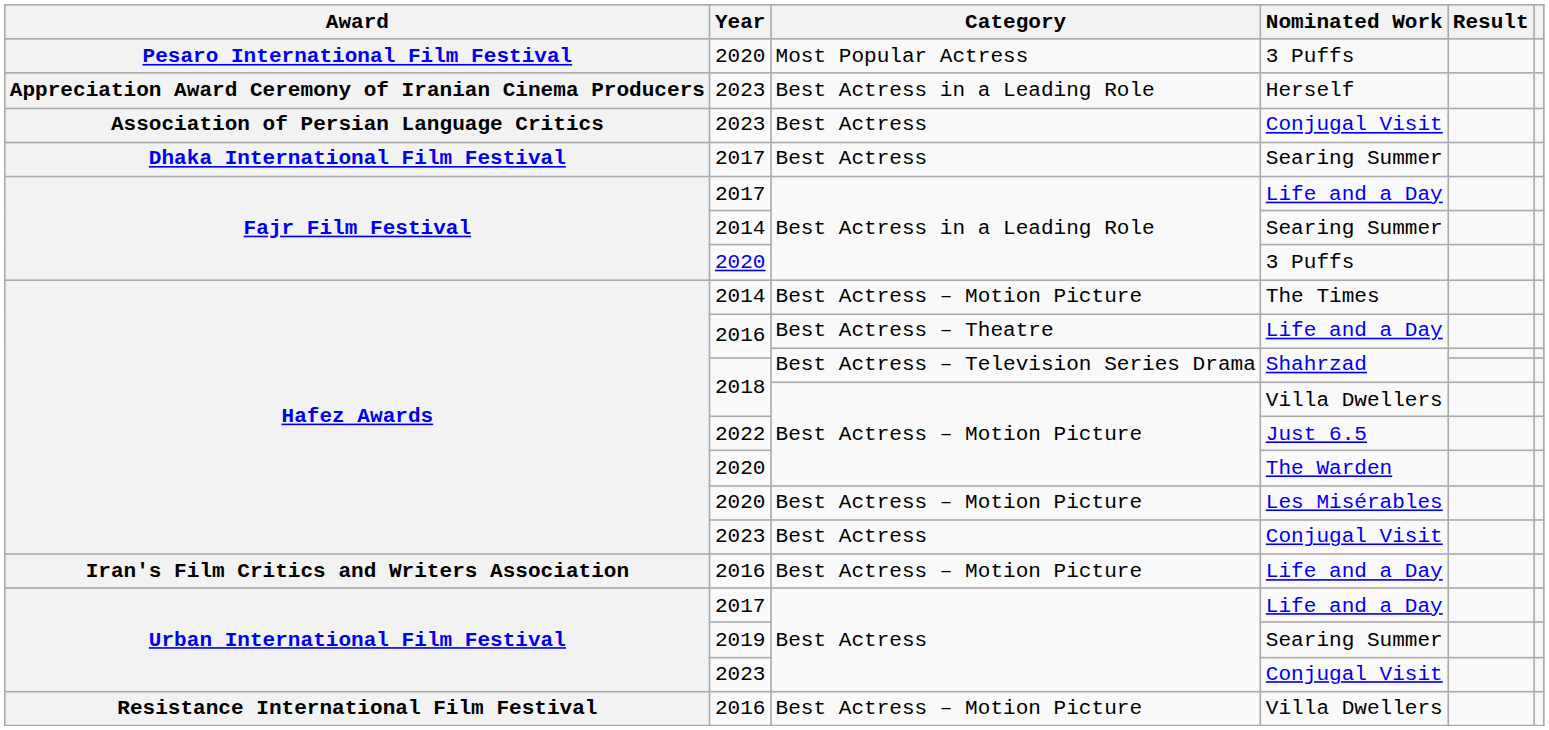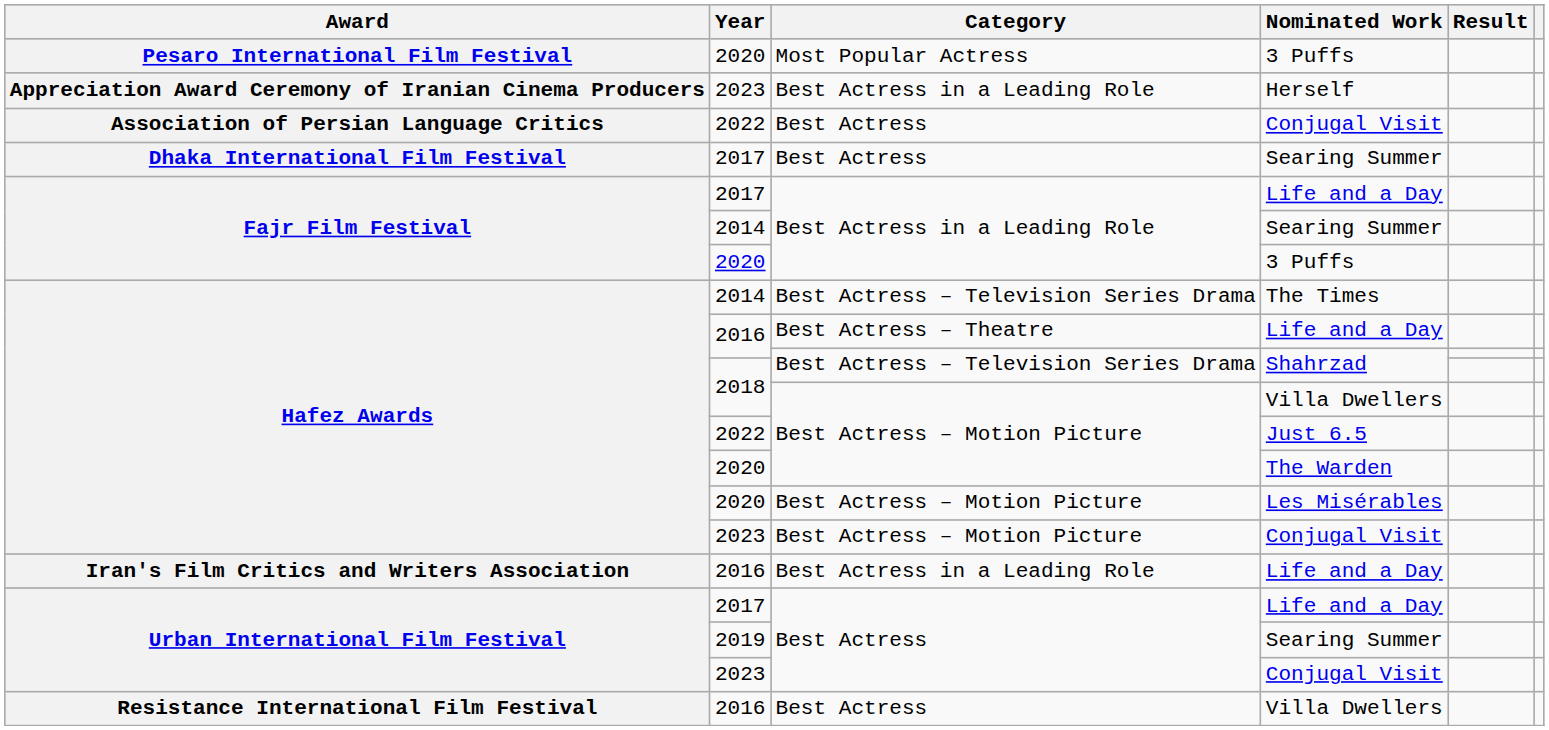Association of Persian Language Critics / Conjugal Visit | Year: 2023 -> 2022
The Times | Category: Best Actress – Motion Picture -> Best Actress – Television Series Drama
Hafez Awards / Conjugal Visit | Category: Best Actress -> Best Actress – Motion Picture
Iran's Film Critics and Writers Association / Life and a Day | Category: Best Actress – Motion Picture -> Best Actress in a Leading Role
Resistance International Film Festival / Villa Dwellers | Category: Best Actress – Motion Picture -> Best Actress
